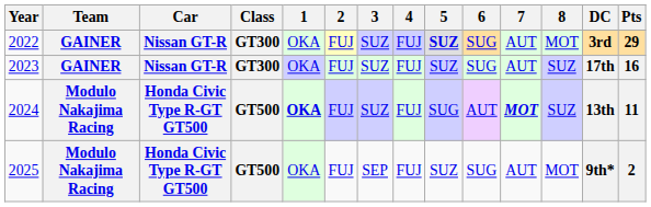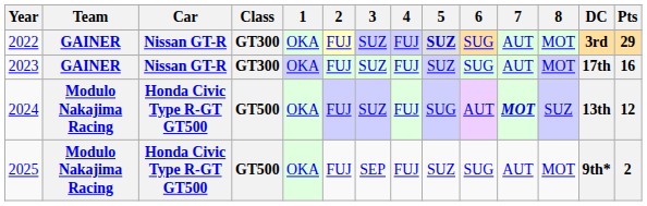2023 | 8: SUZ -> MOT
2024 | 1: bold -> normal
2024 | Pts: 11 -> 12
